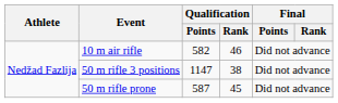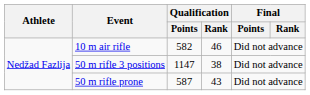50 m rifle prone | Qualification / Rank: 45 -> 43
